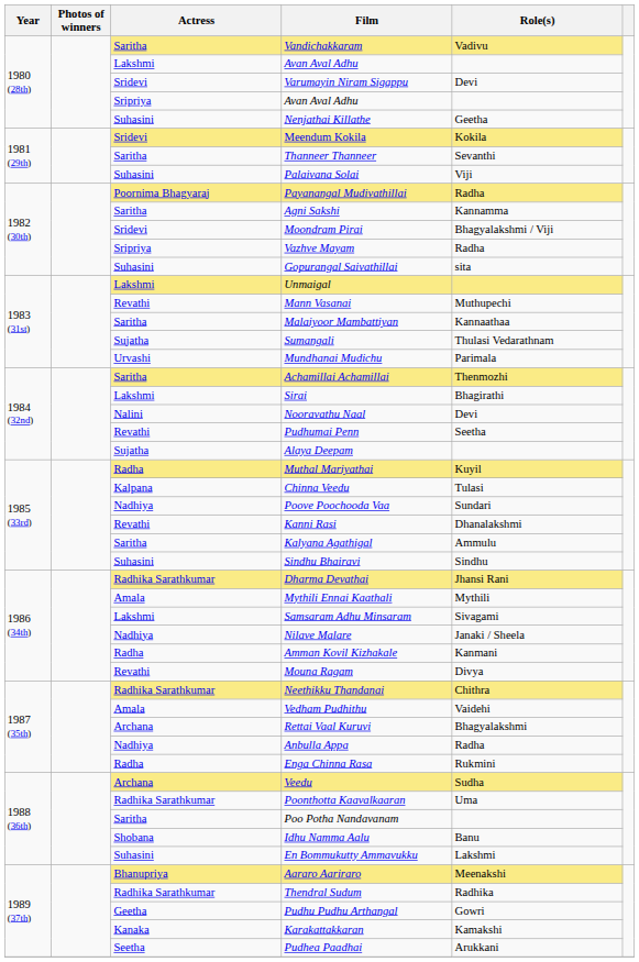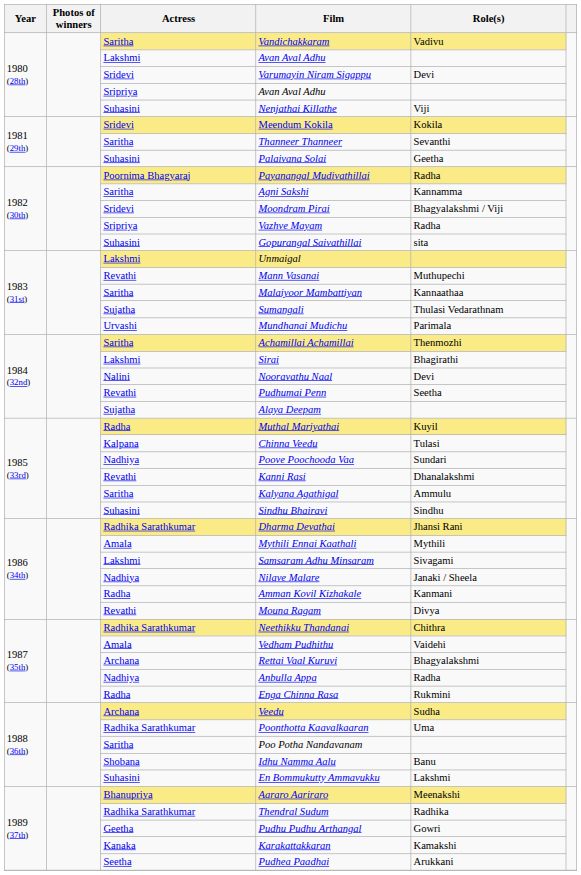Nenjathai Killathe | Role(s): Geetha -> Viji
Palaivana Solai | Role(s): Viji -> Geetha
